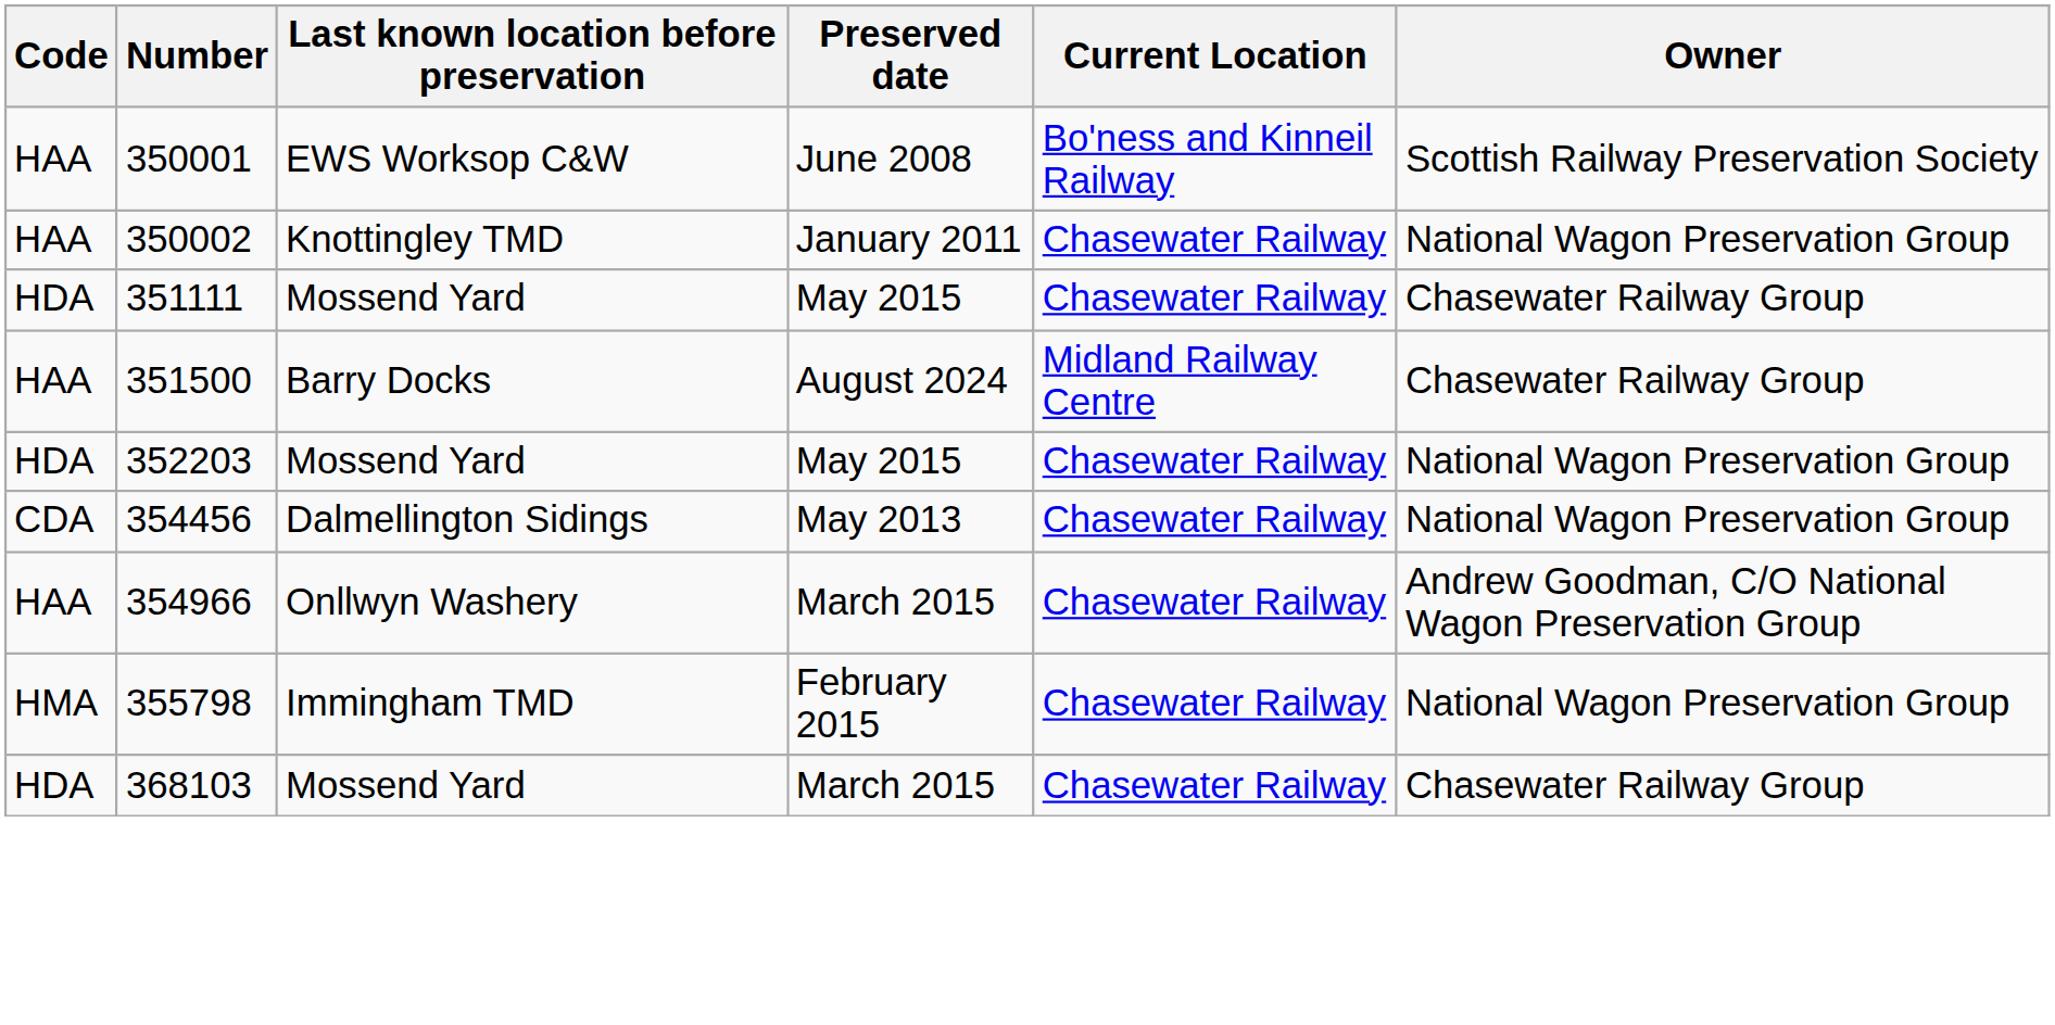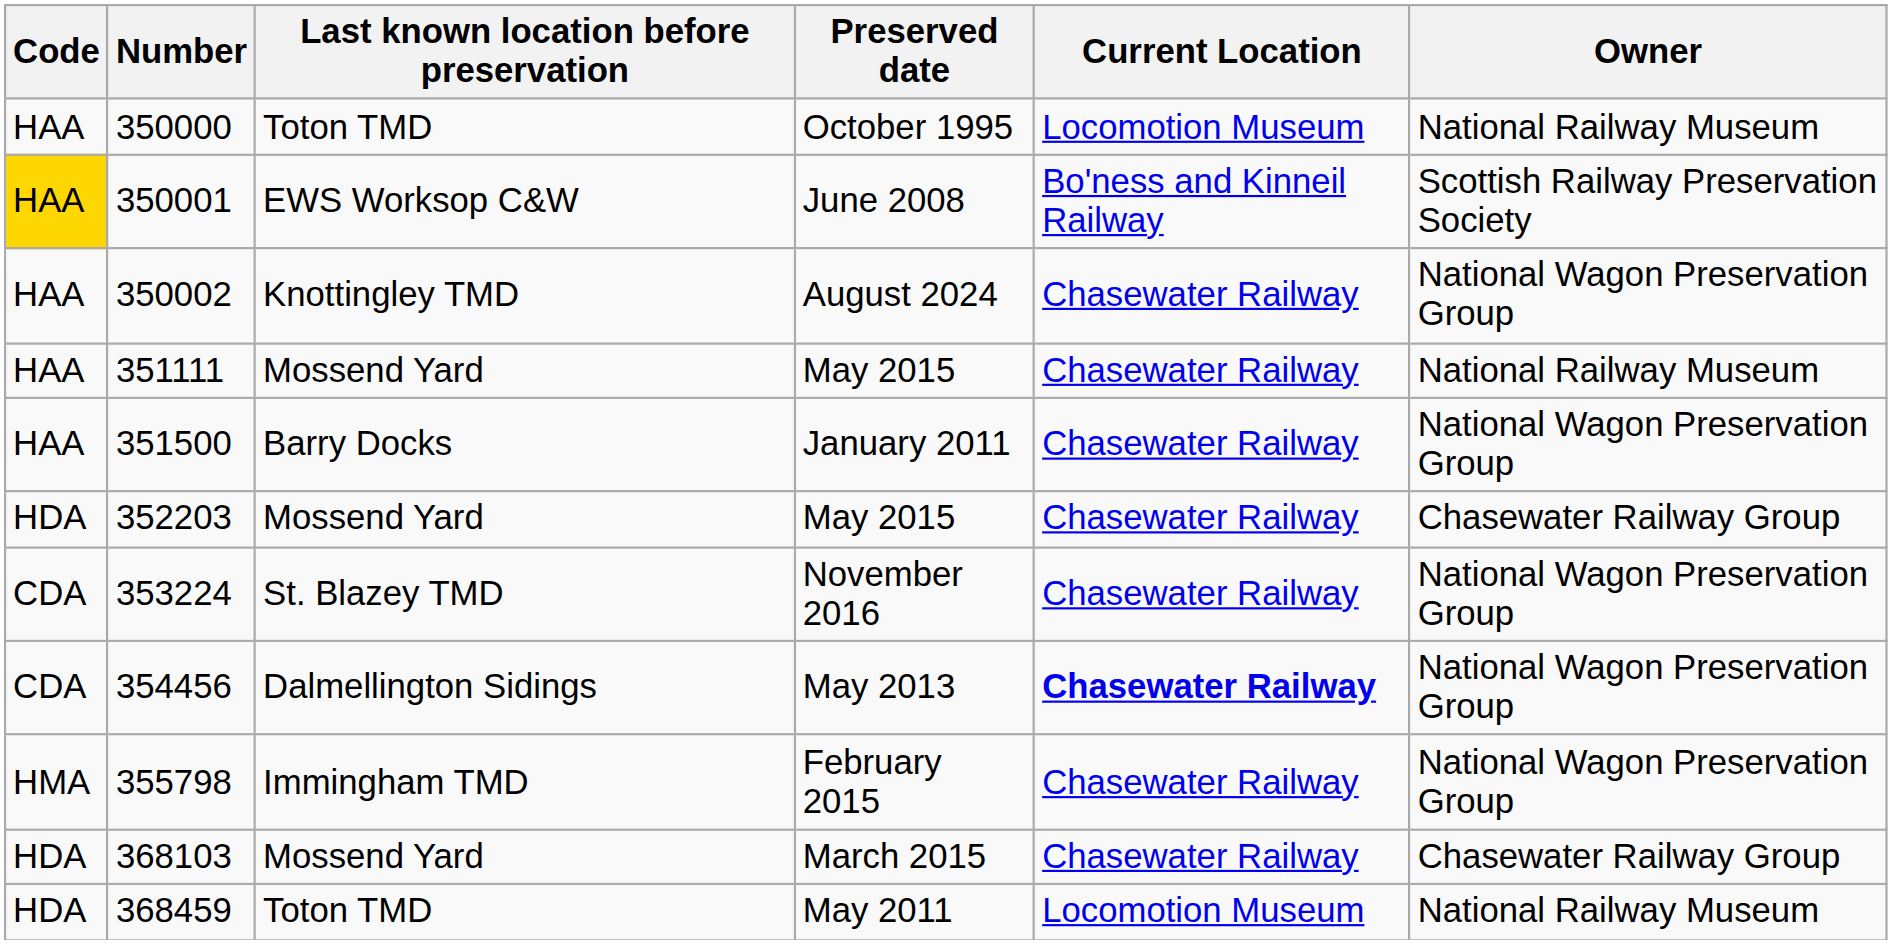+ row: HAA | 350000 | Toton TMD | October 1995 | Locomotion Museum | National Railway Museum
350001 | Code: no background -> gold background
350002 | Preserved date: January 2011 -> August 2024
351111 | Code: HDA -> HAA
351111 | Owner: Chasewater Railway Group -> National Railway Museum
351500 | Preserved date: August 2024 -> January 2011
351500 | Current Location: Midland Railway Centre -> Chasewater Railway
351500 | Owner: Chasewater Railway Group -> National Wagon Preservation Group
352203 | Owner: National Wagon Preservation Group -> Chasewater Railway Group
+ row: CDA | 353224 | St. Blazey TMD | November 2016 | Chasewater Railway | National Wagon Preservation Group
354456 | Current Location: normal -> bold
- row: HAA | 354966 | Onllwyn Washery | March 2015 | Chasewater Railway | Andrew Goodman, C/O National Wagon Preservation Group
+ row: HDA | 368459 | Toton TMD | May 2011 | Locomotion Museum | National Railway Museum
